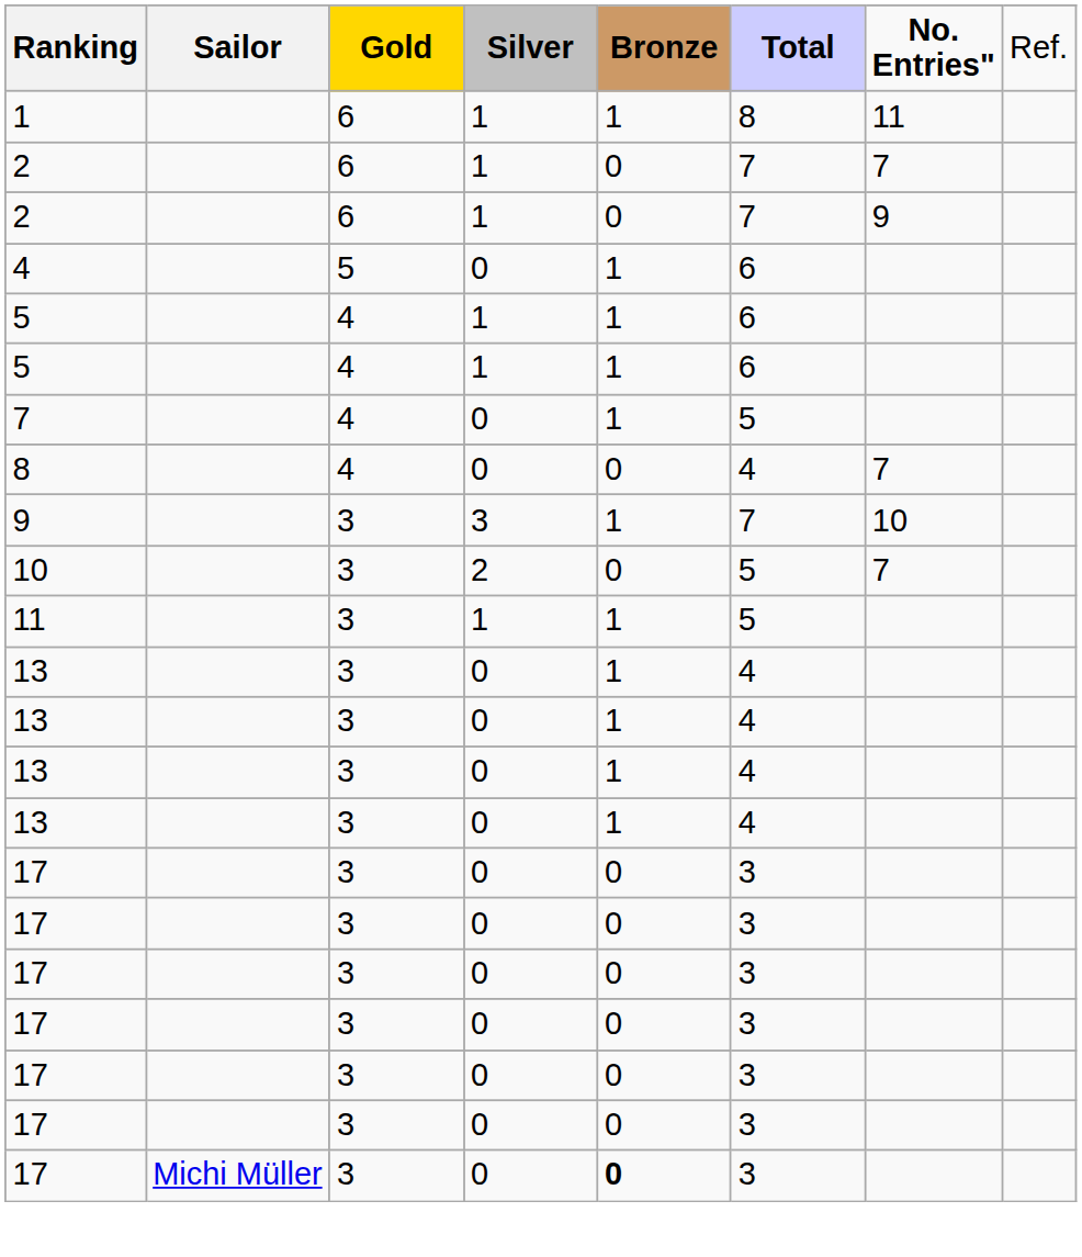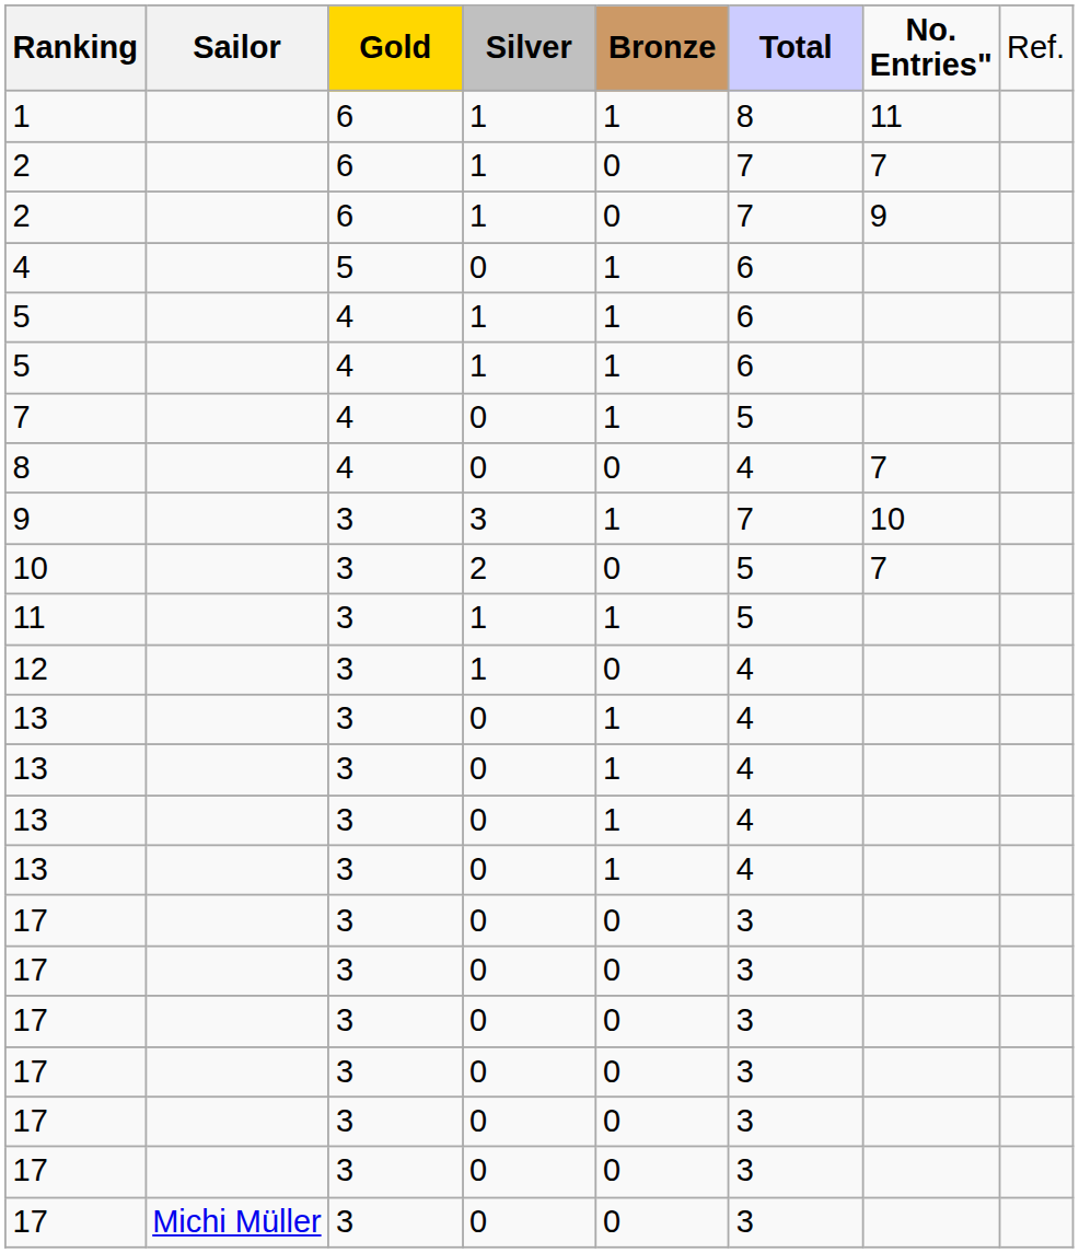+ row: 12 | 3 | 1 | 0 | 4
17 / Michi Müller | column 5: bold -> normal
